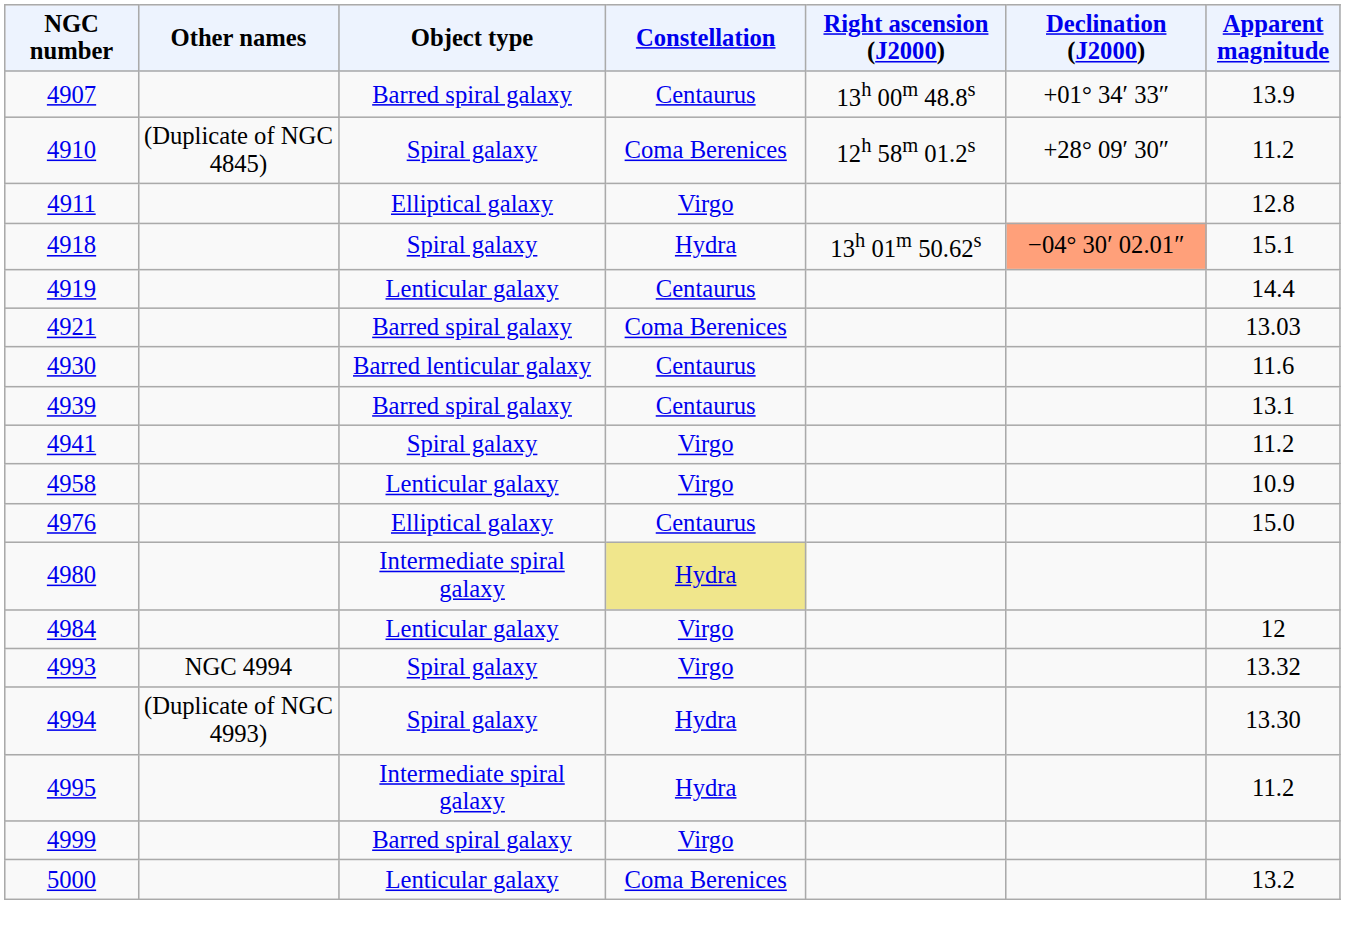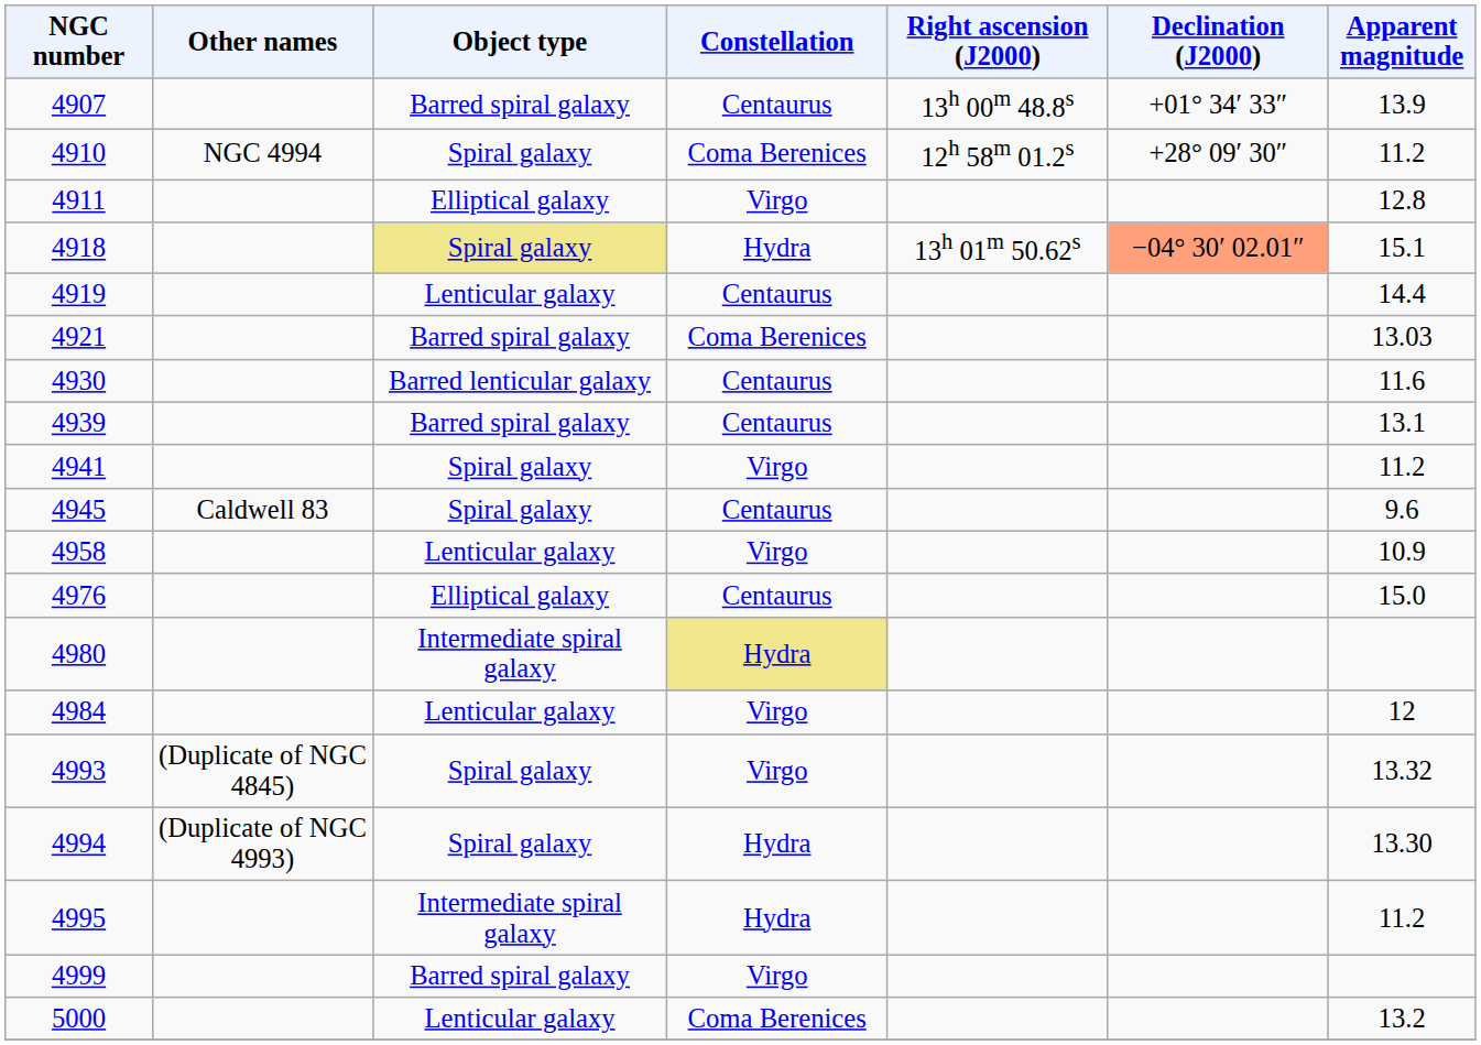4910 | Other names: (Duplicate of NGC 4845) -> NGC 4994
4918 | Object type: no background -> khaki background
+ row: 4945 | Caldwell 83 | Spiral galaxy | Centaurus | 9.6
4993 | Other names: NGC 4994 -> (Duplicate of NGC 4845)
